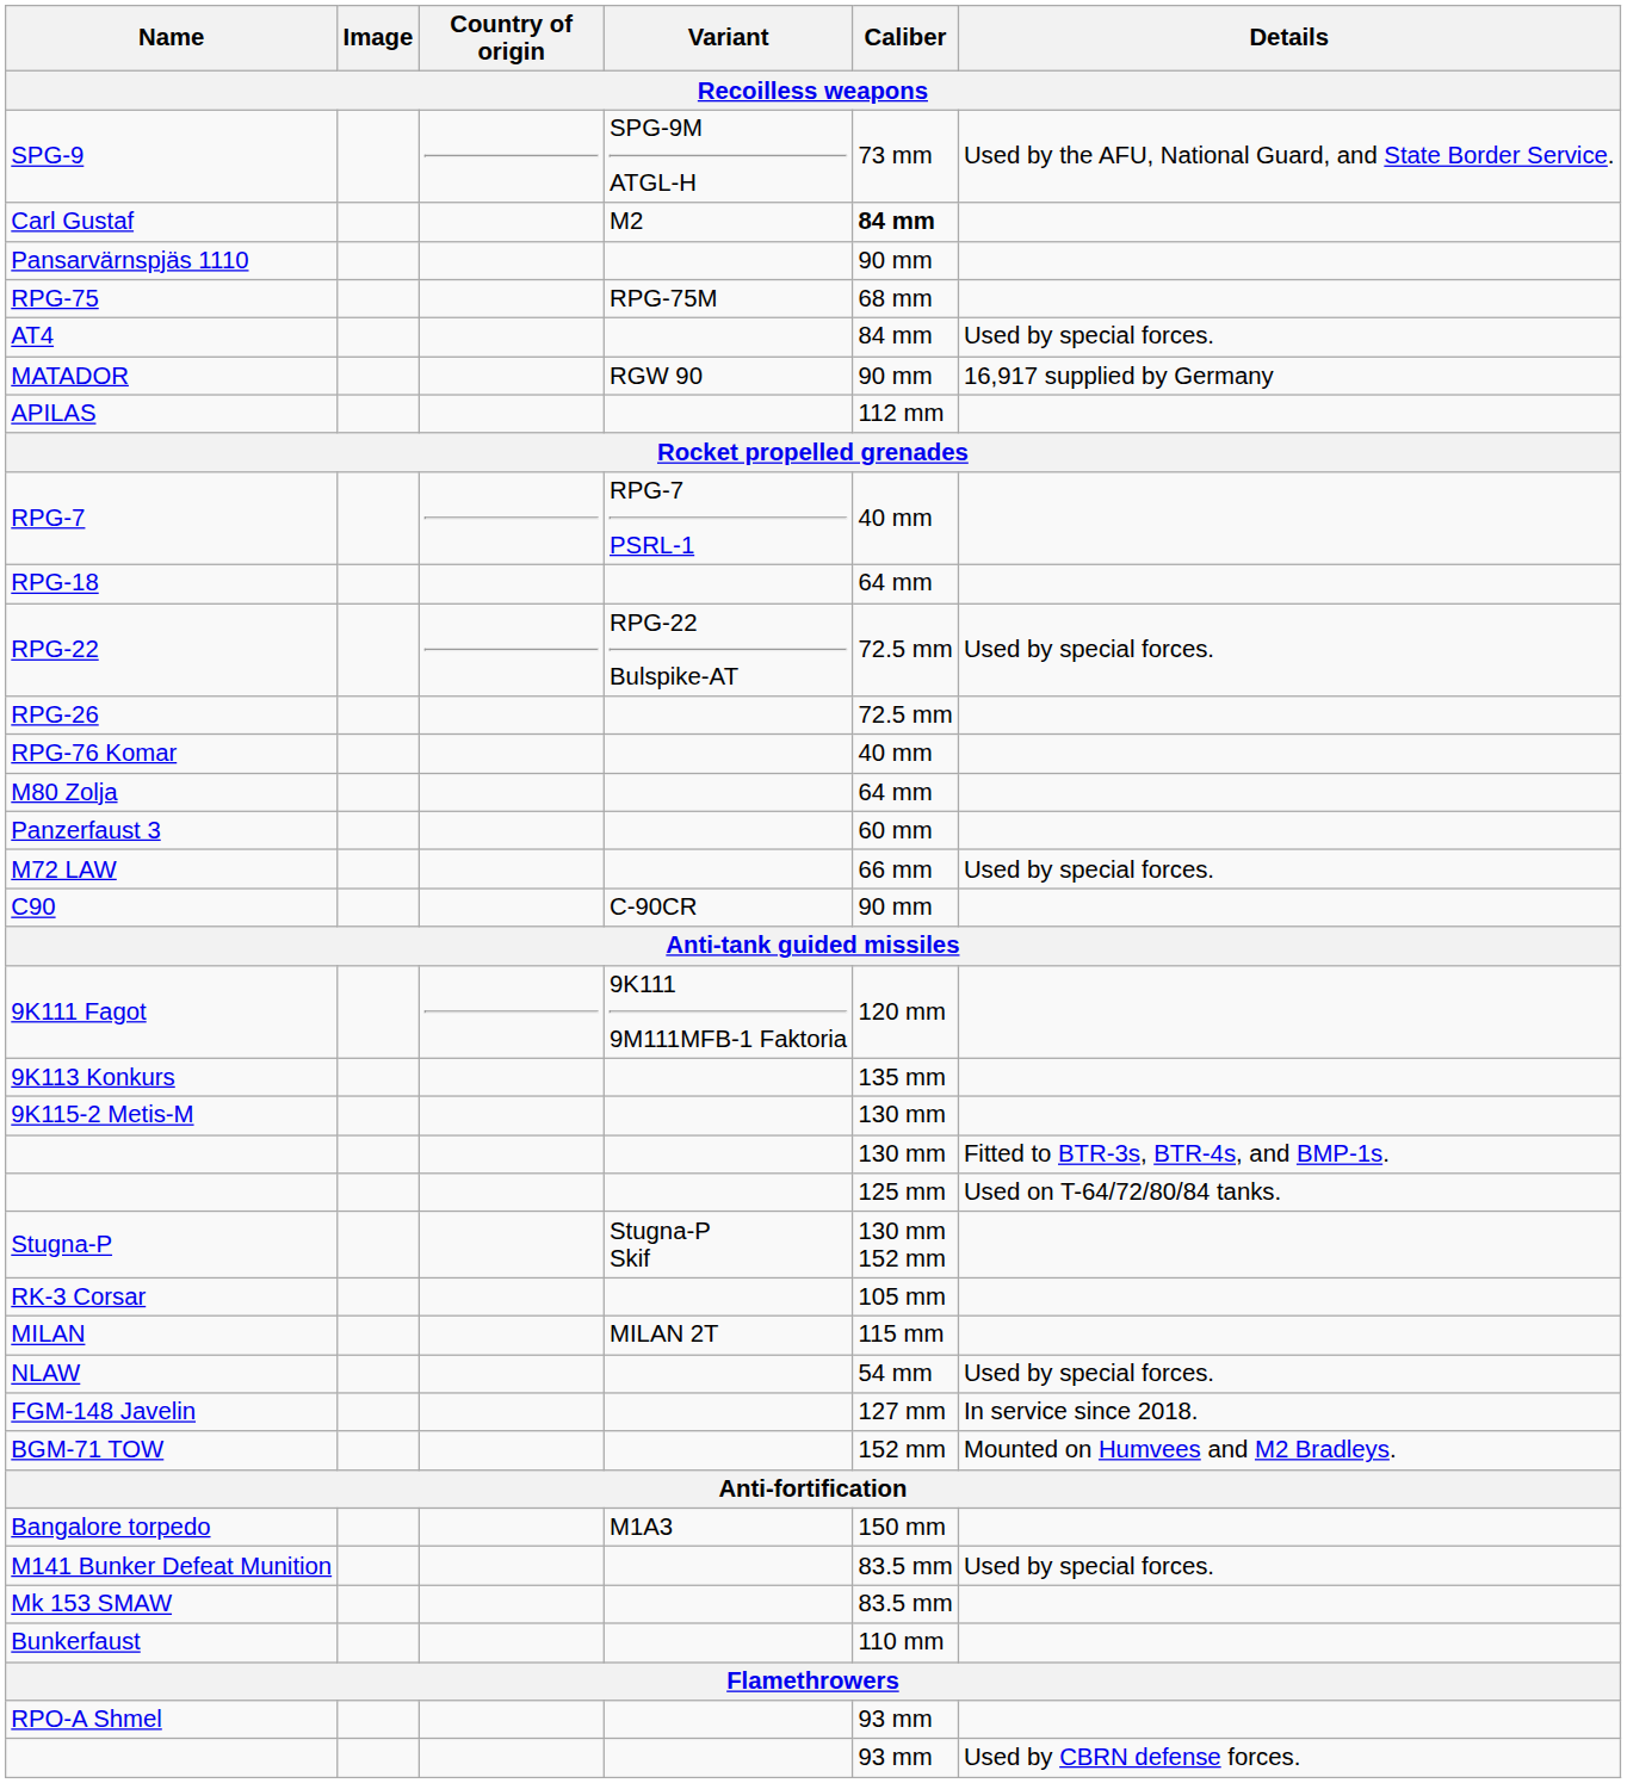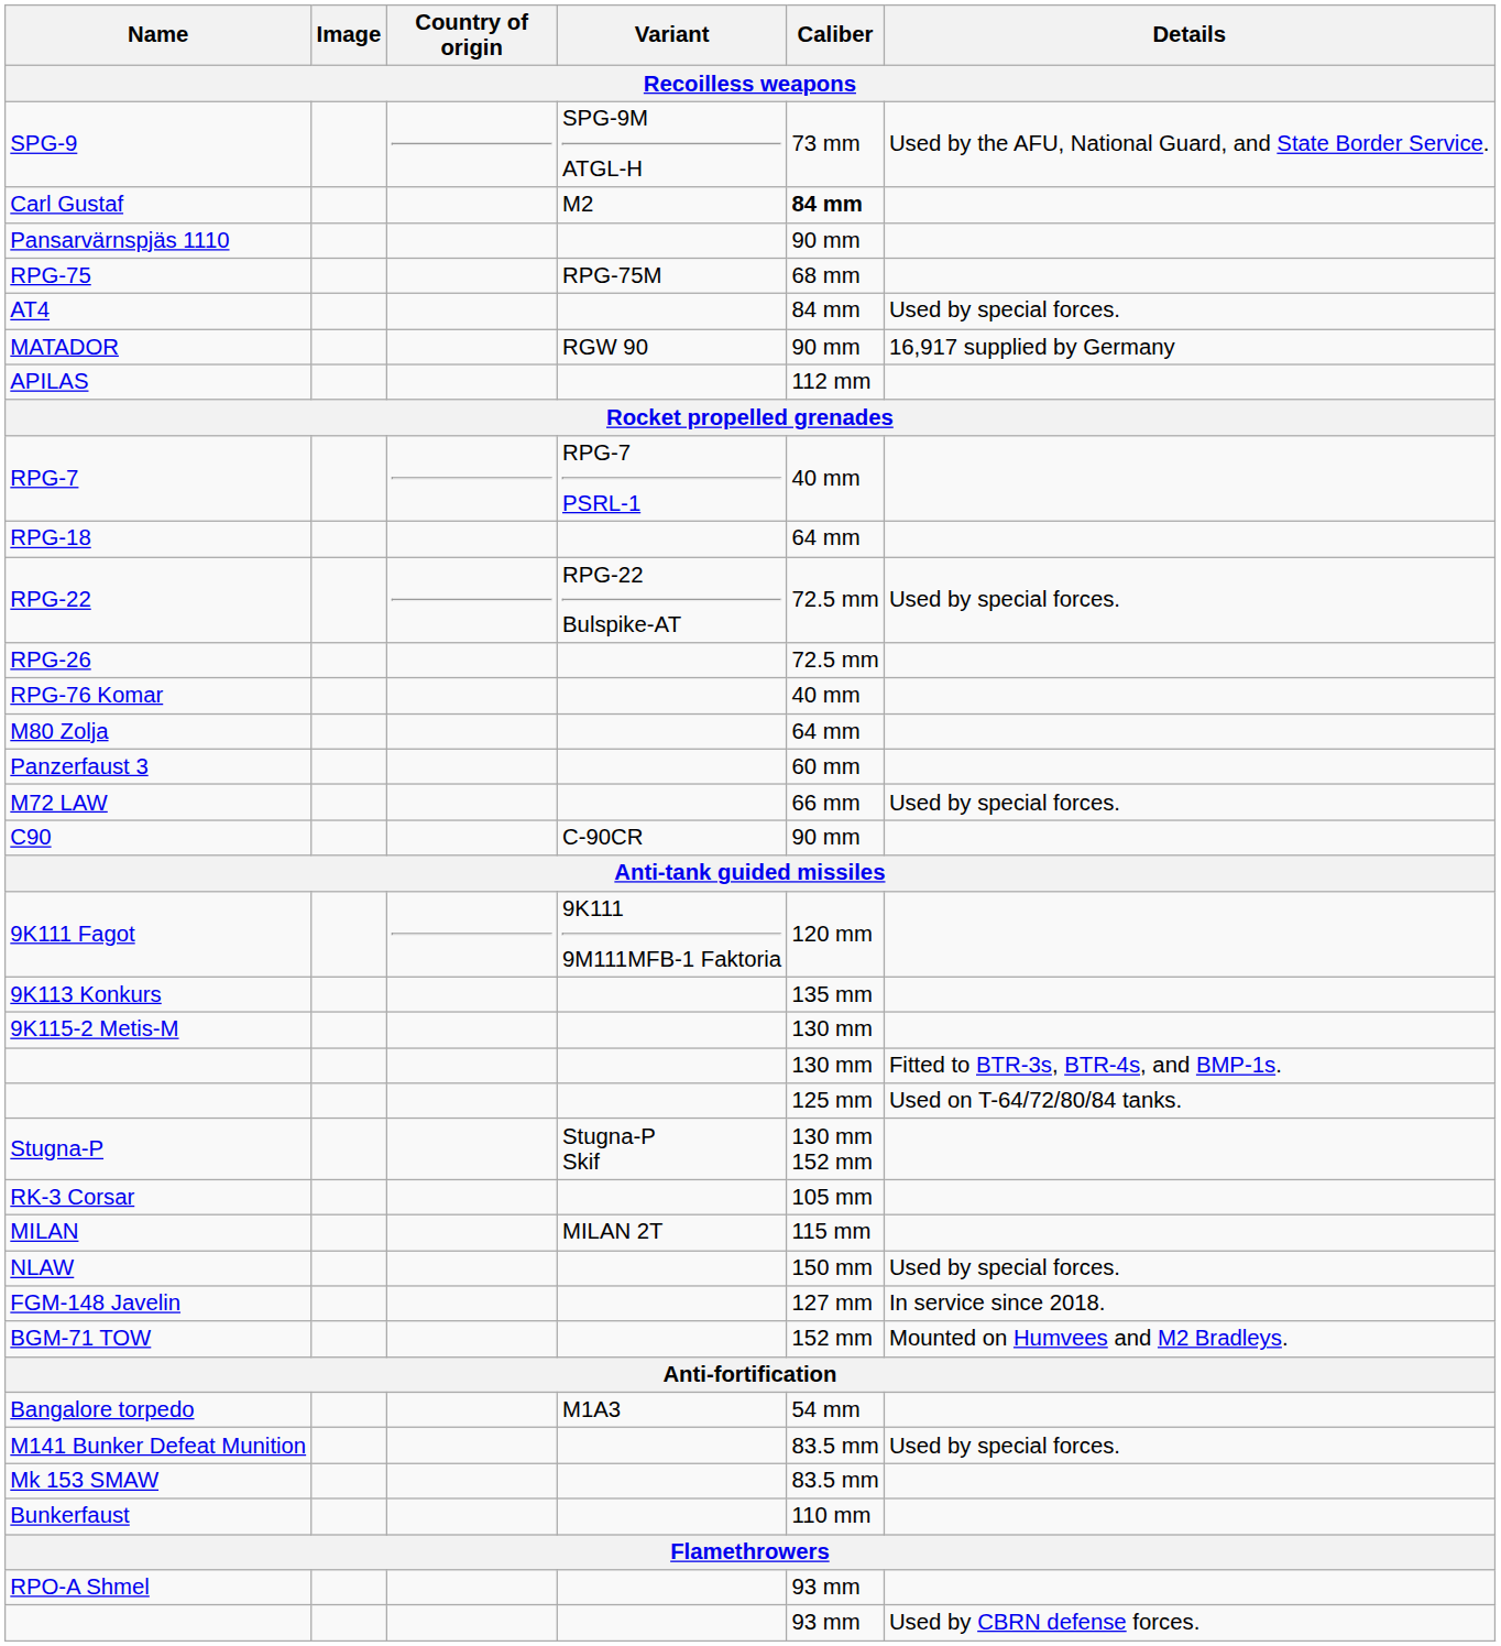NLAW | Caliber: 54 mm -> 150 mm
Bangalore torpedo | Caliber: 150 mm -> 54 mm
